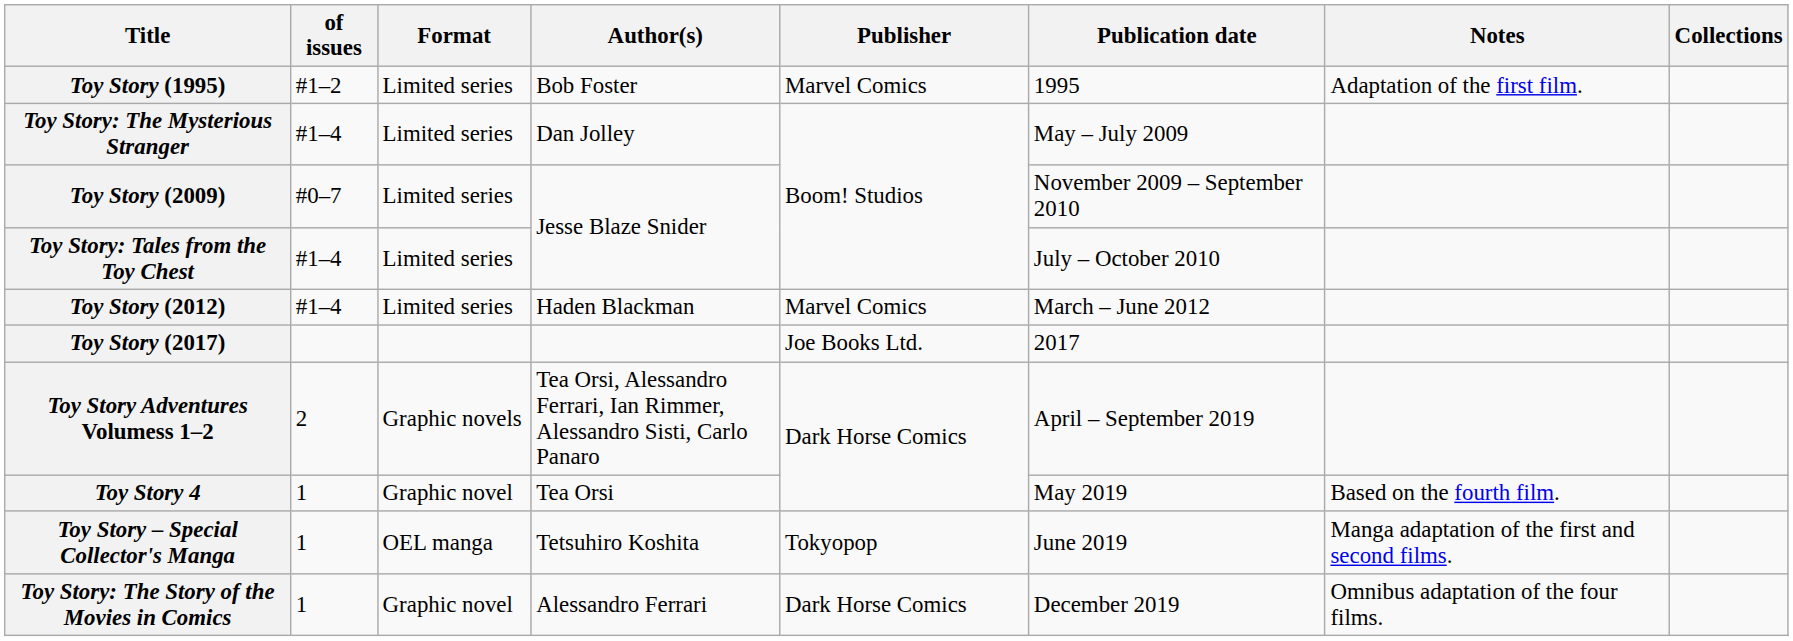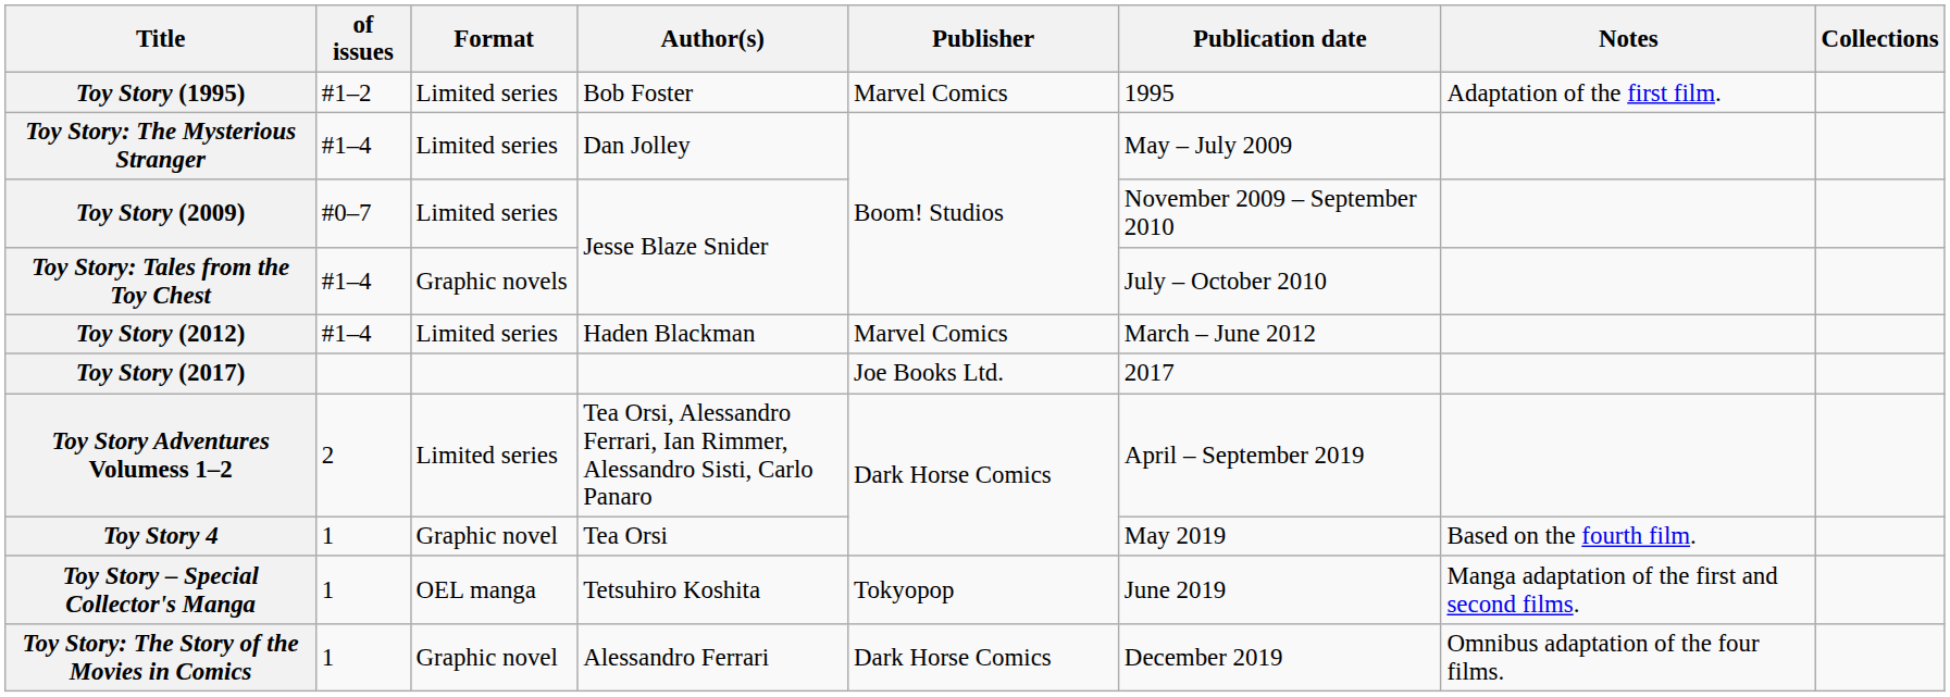Toy Story: Tales from the Toy Chest | Format: Limited series -> Graphic novels
Toy Story Adventures Volumess 1–2 | Format: Graphic novels -> Limited series
